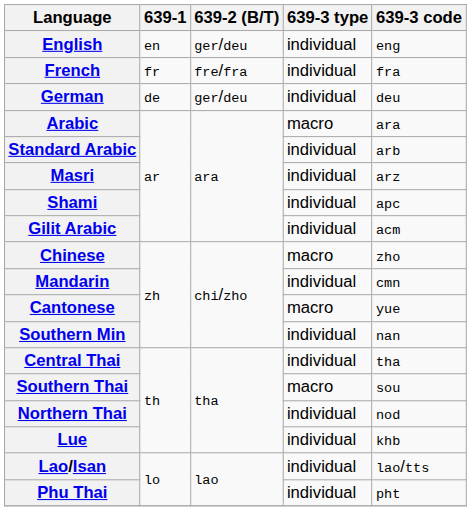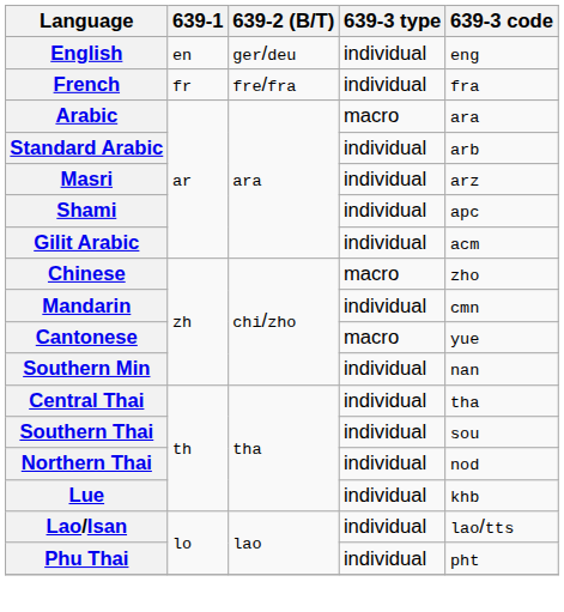- row: German | de | ger/deu | individual | deu
Southern Thai | 639-3 type: macro -> individual
